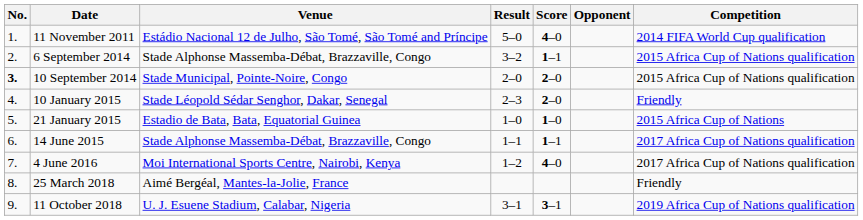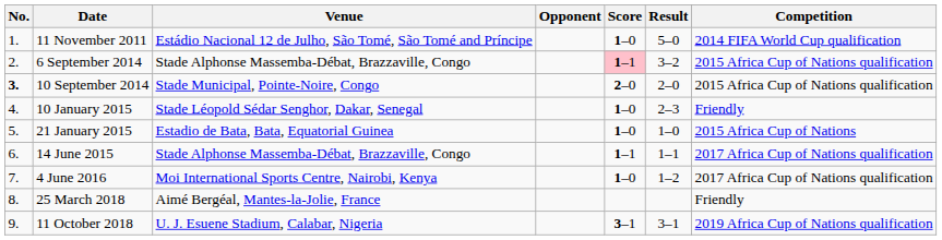columns swapped: Opponent <-> Result
11 November 2011 | Score: 4–0 -> 1–0
6 September 2014 | Score: no background -> pink background
10 January 2015 | Score: 2–0 -> 1–0
4 June 2016 | Score: 4–0 -> 1–0
